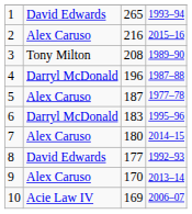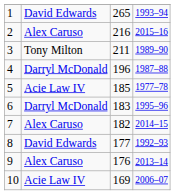3 | column 3: 208 -> 211
5 | column 2: Alex Caruso -> Acie Law IV
5 | column 3: 187 -> 185
7 | column 3: 180 -> 182
9 | column 3: 170 -> 176
